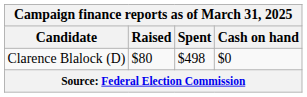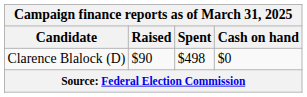Clarence Blalock (D) | Raised: $80 -> $90
